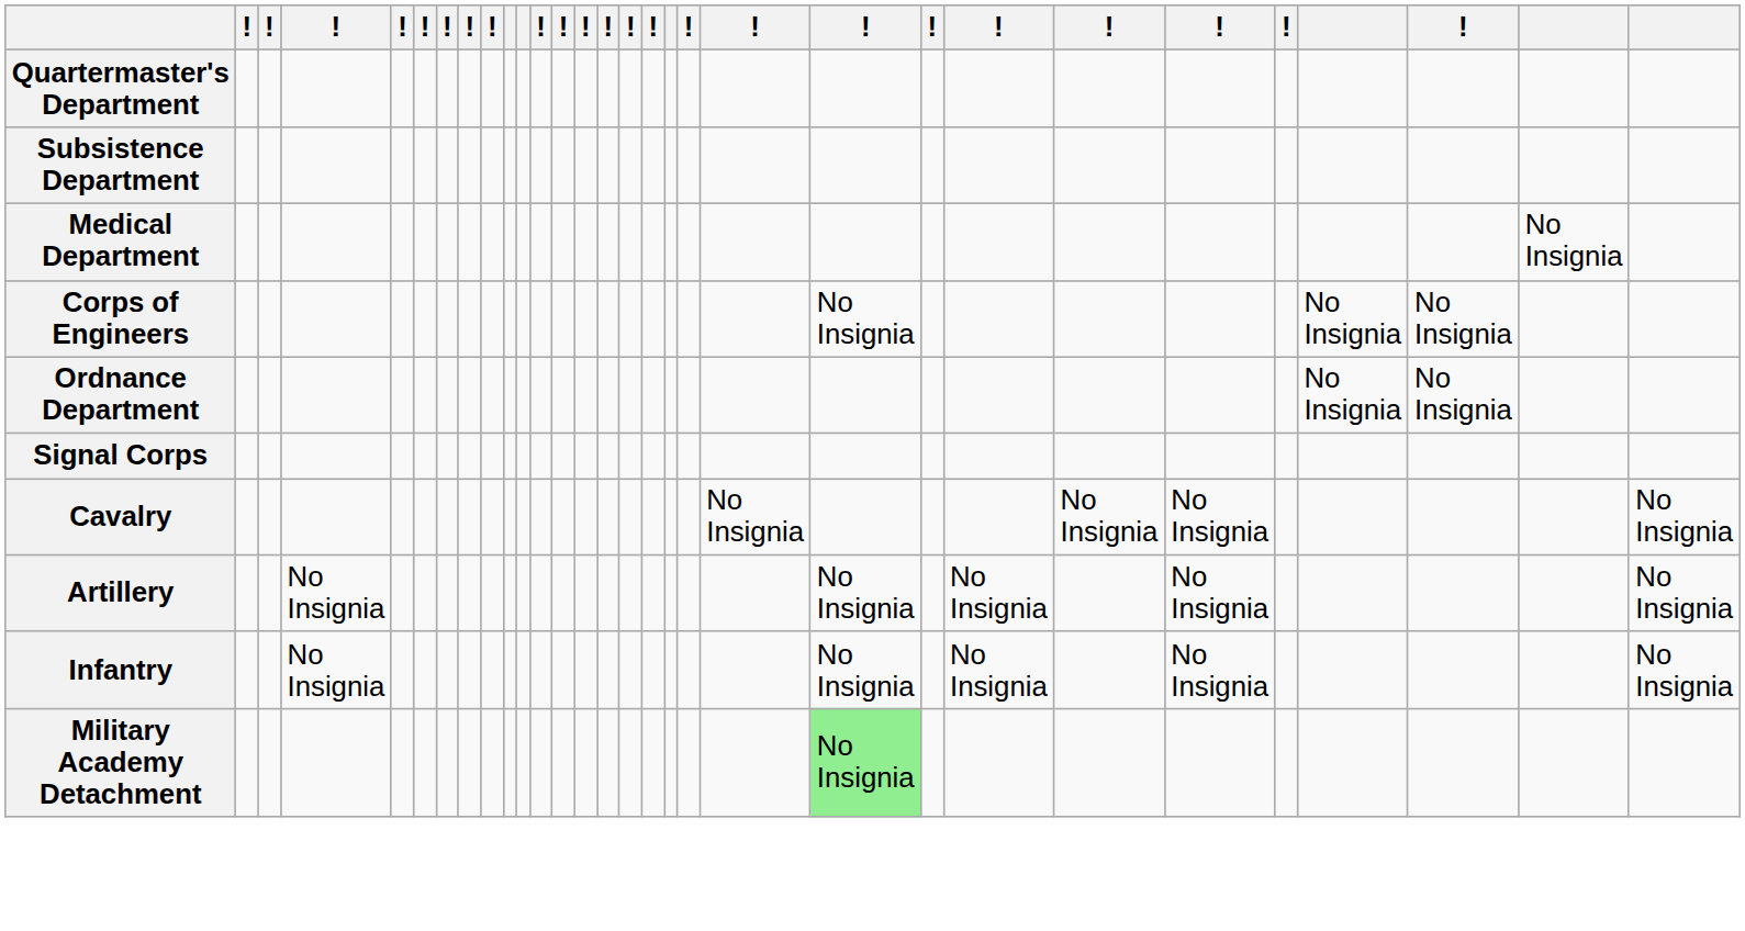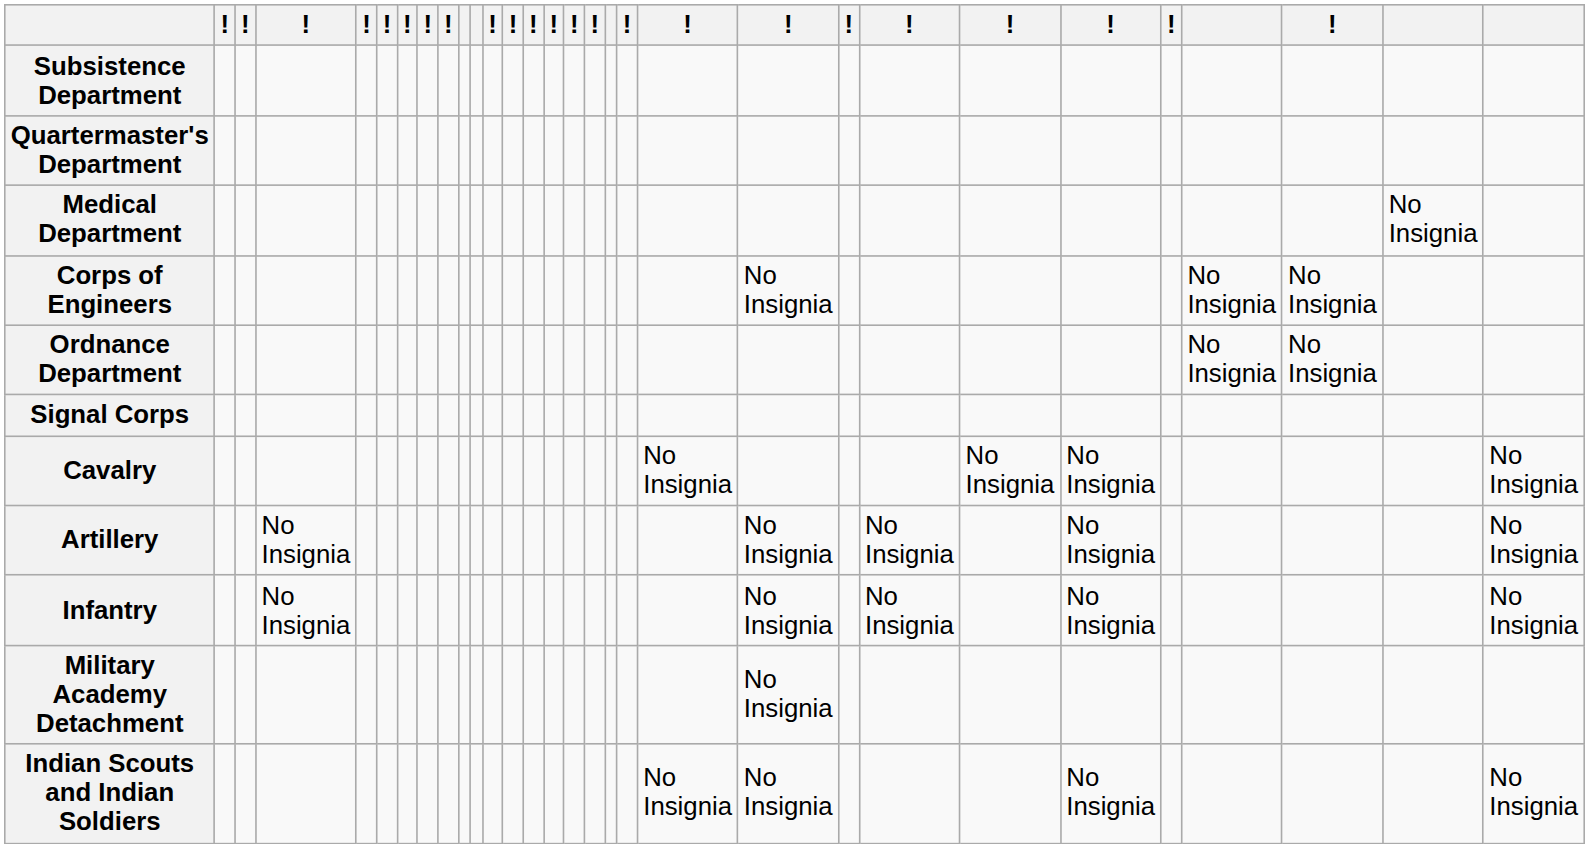rows swapped: Quartermaster's Department <-> Subsistence Department
Military Academy Detachment | column 21: lightgreen background -> no background
+ row: Indian Scouts and Indian Soldiers | No Insignia | No Insignia | No Insignia | No Insignia
